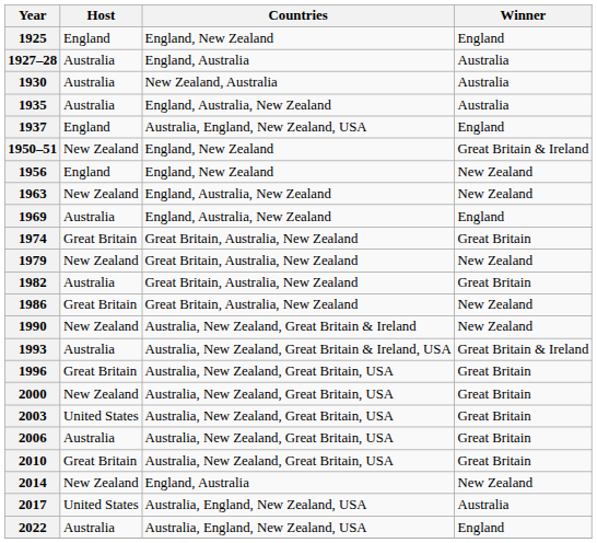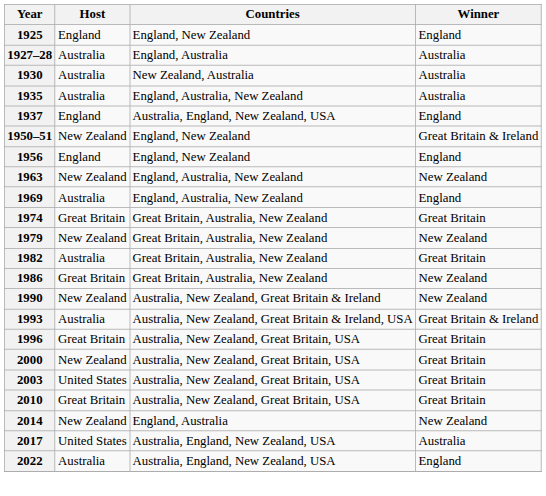1956 | Winner: New Zealand -> England
- row: 2006 | Australia | Australia, New Zealand, Great Britain, USA | Great Britain
